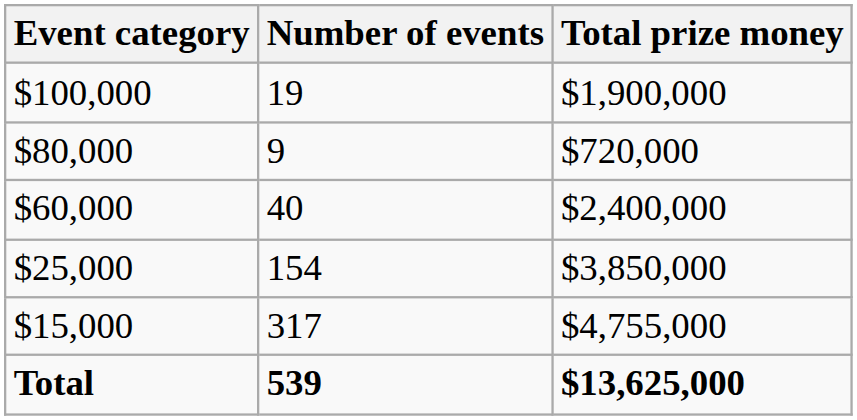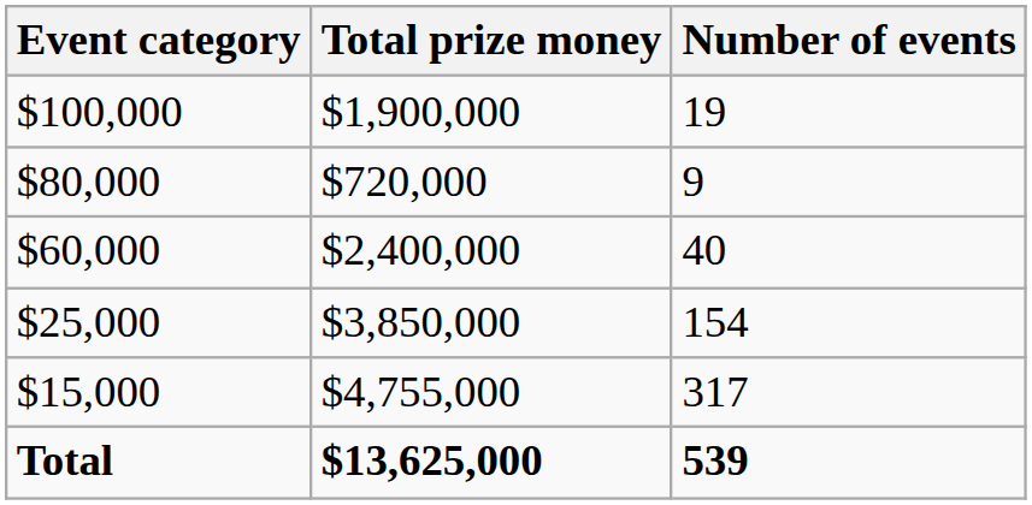columns swapped: Number of events <-> Total prize money
